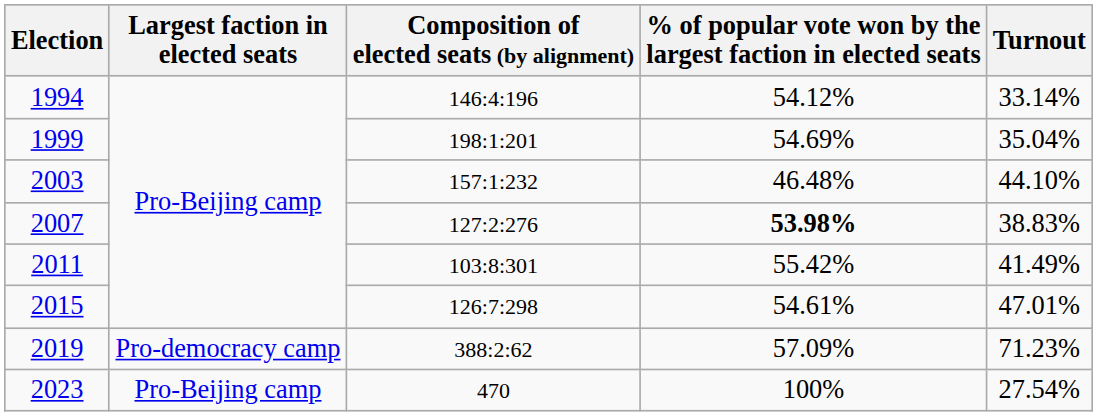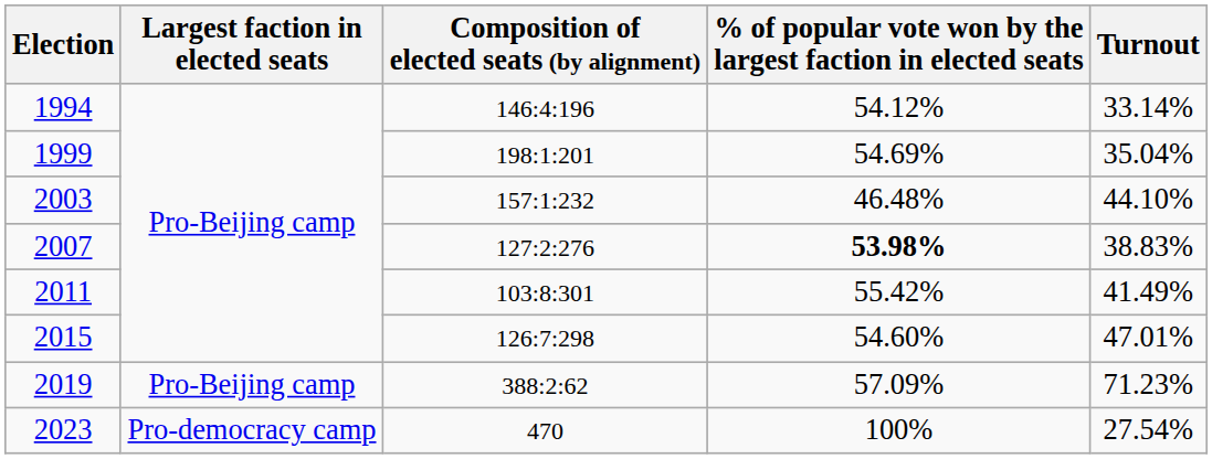2015 | column 4: 54.61% -> 54.60%
2019 | Largest faction in elected seats: Pro-democracy camp -> Pro-Beijing camp
2023 | Largest faction in elected seats: Pro-Beijing camp -> Pro-democracy camp
